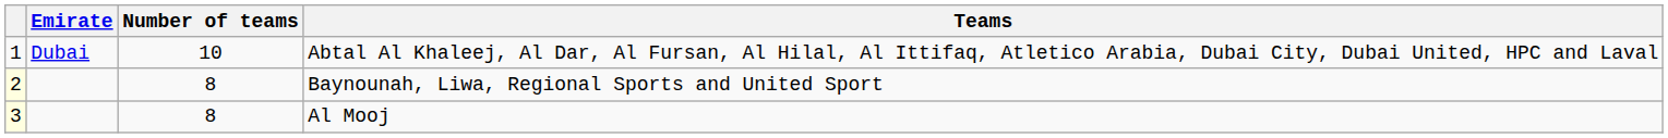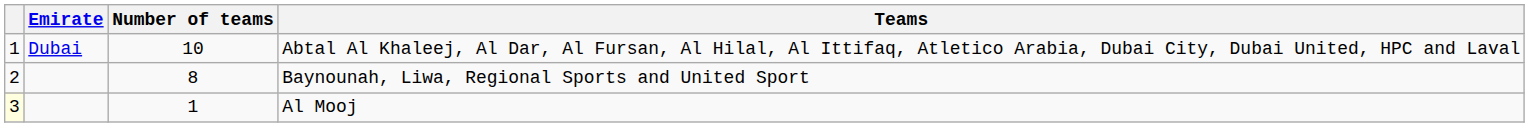Baynounah, Liwa, Regional Sports and United Sport | column 1: lightyellow background -> no background
Al Mooj | Number of teams: 8 -> 1
